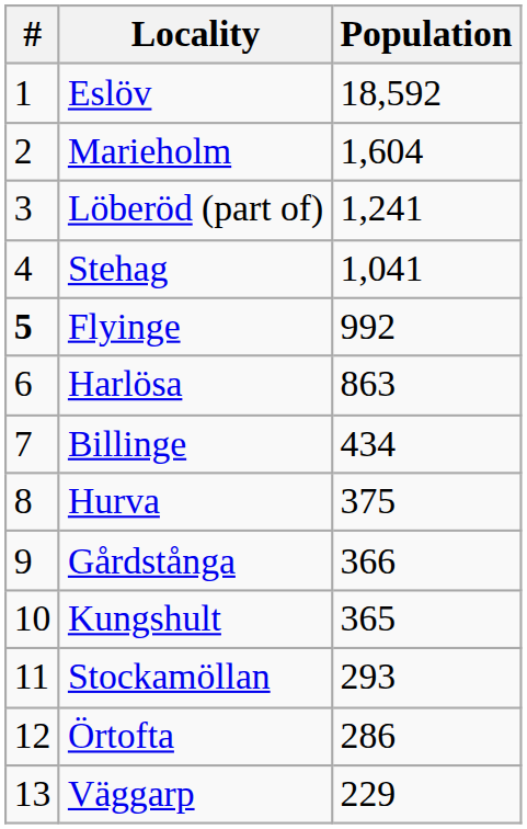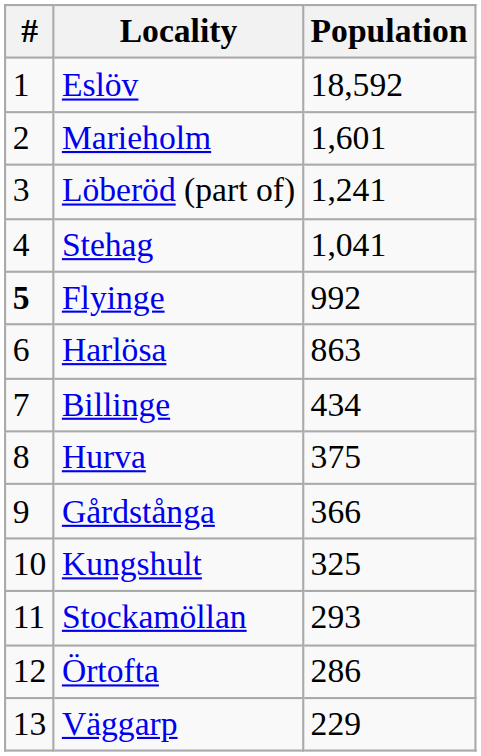Marieholm | Population: 1,604 -> 1,601
Kungshult | Population: 365 -> 325
